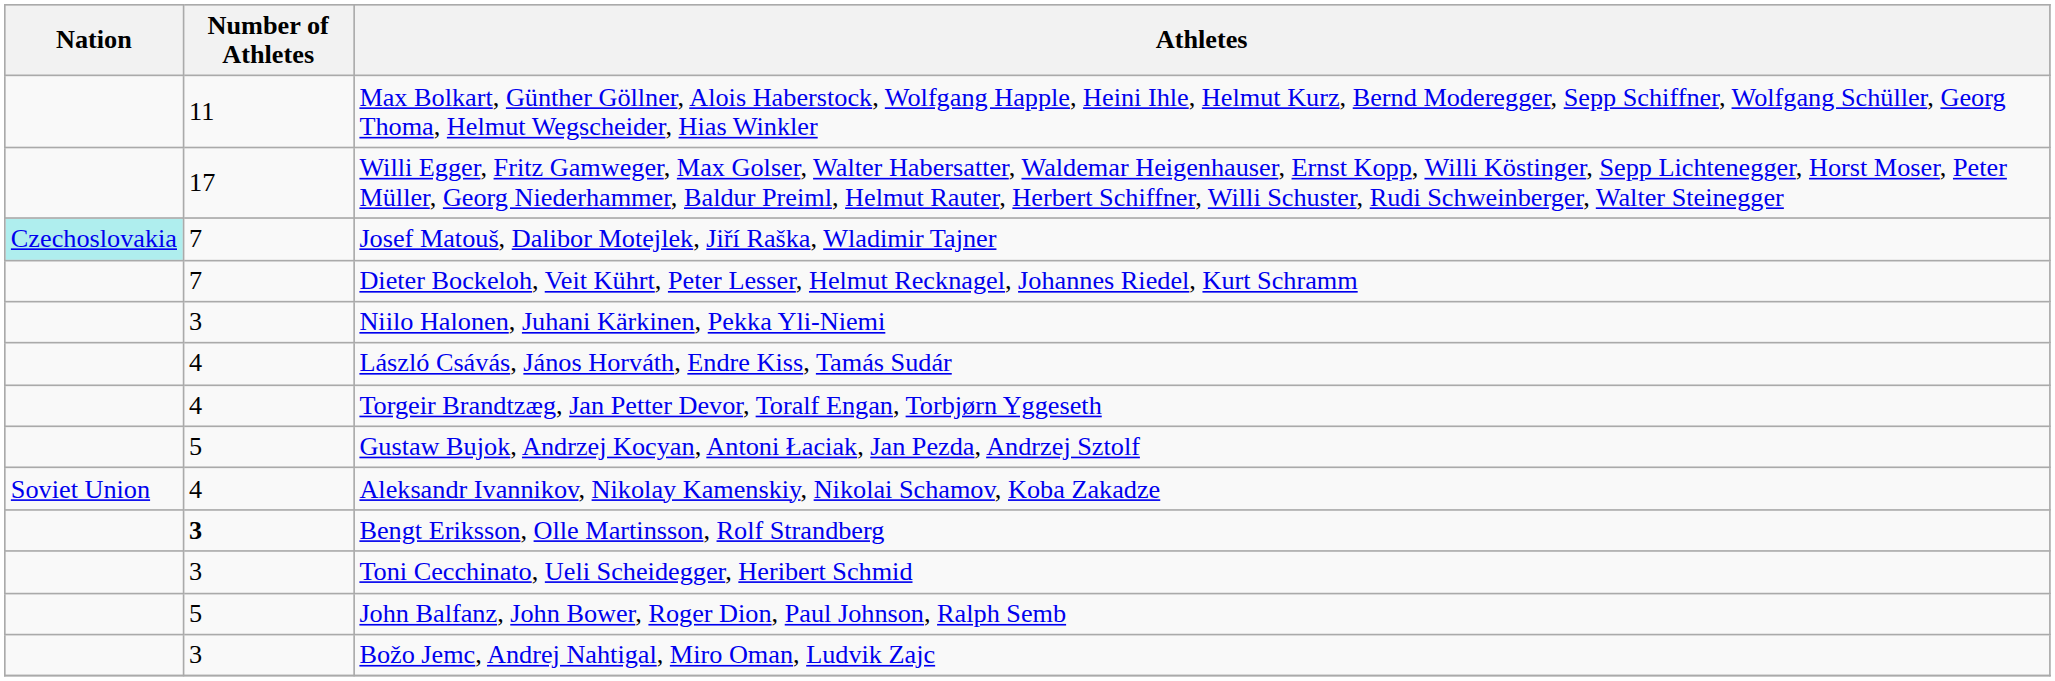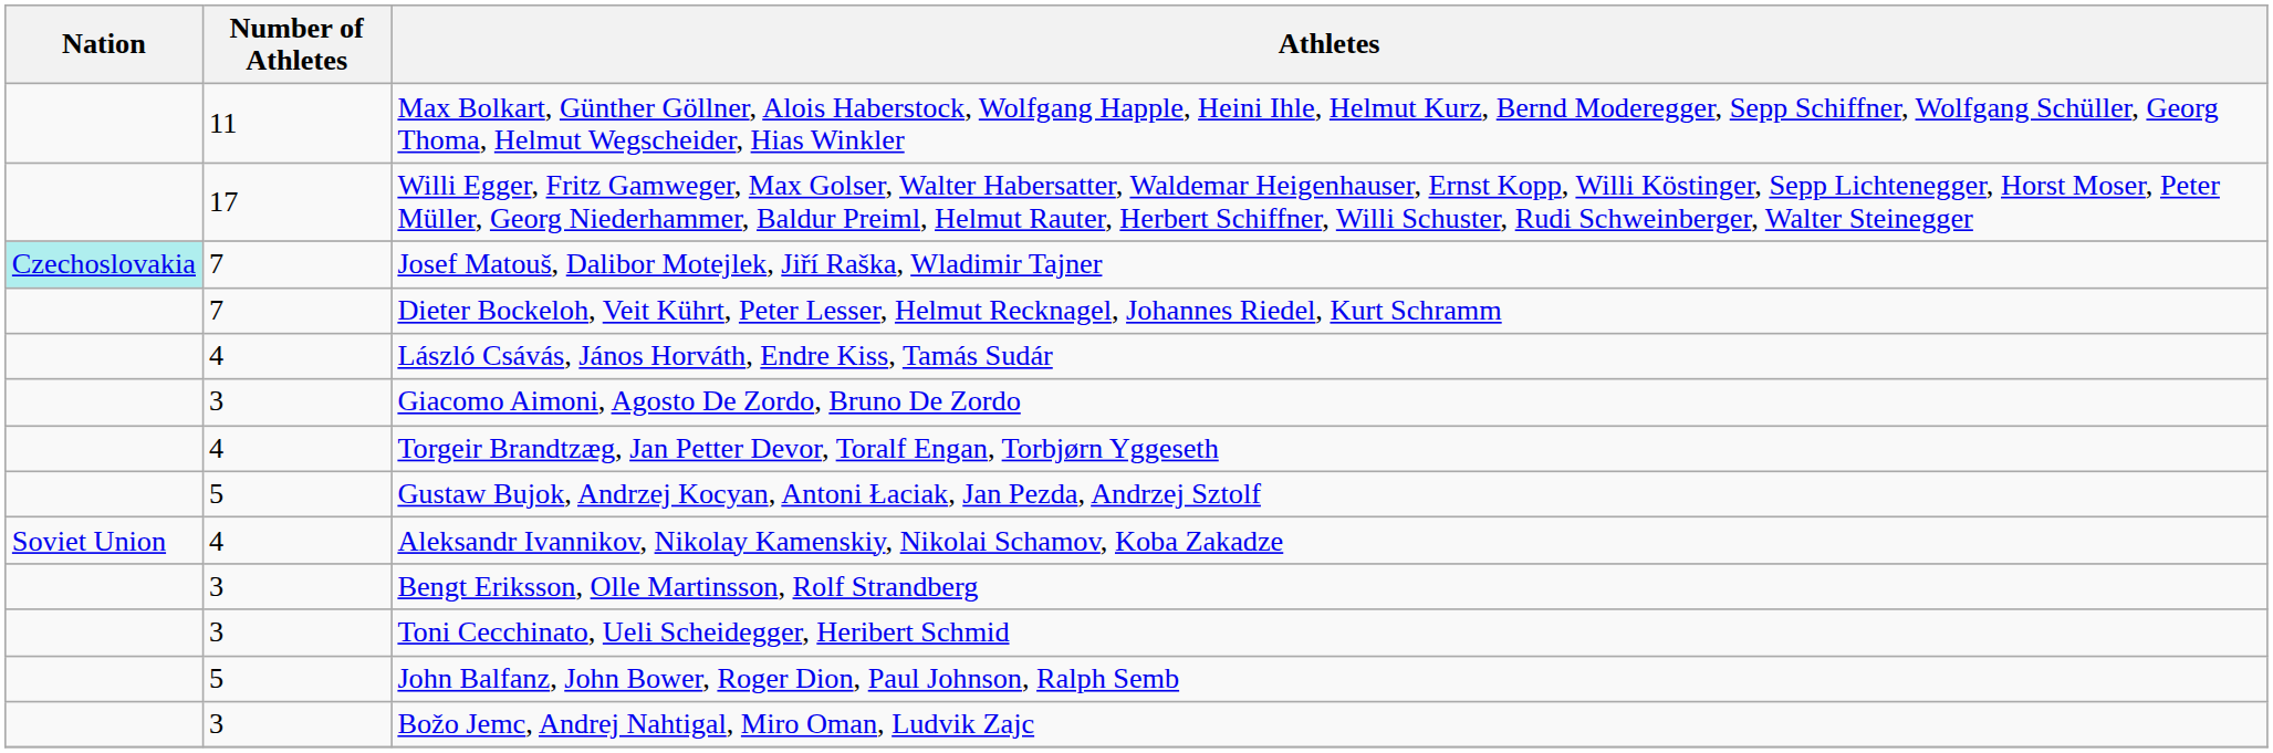- row: 3 | Niilo Halonen, Juhani Kärkinen, Pekka Yli-Niemi
+ row: 3 | Giacomo Aimoni, Agosto De Zordo, Bruno De Zordo
Bengt Eriksson, Olle Martinsson, Rolf Strandberg | Number of Athletes: bold -> normal
